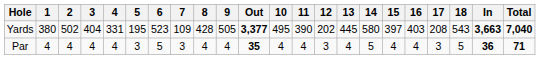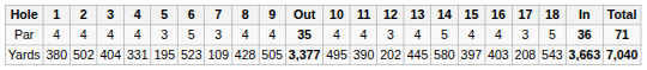rows swapped: Yards <-> Par
